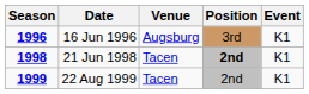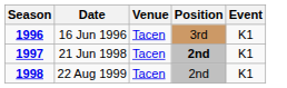16 Jun 1996 | Venue: Augsburg -> Tacen
21 Jun 1998 | Season: 1998 -> 1997
22 Aug 1999 | Season: 1999 -> 1998
